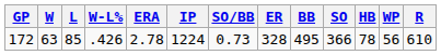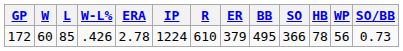columns swapped: R <-> SO/BB
172 | W: 63 -> 60
172 | ER: 328 -> 379
